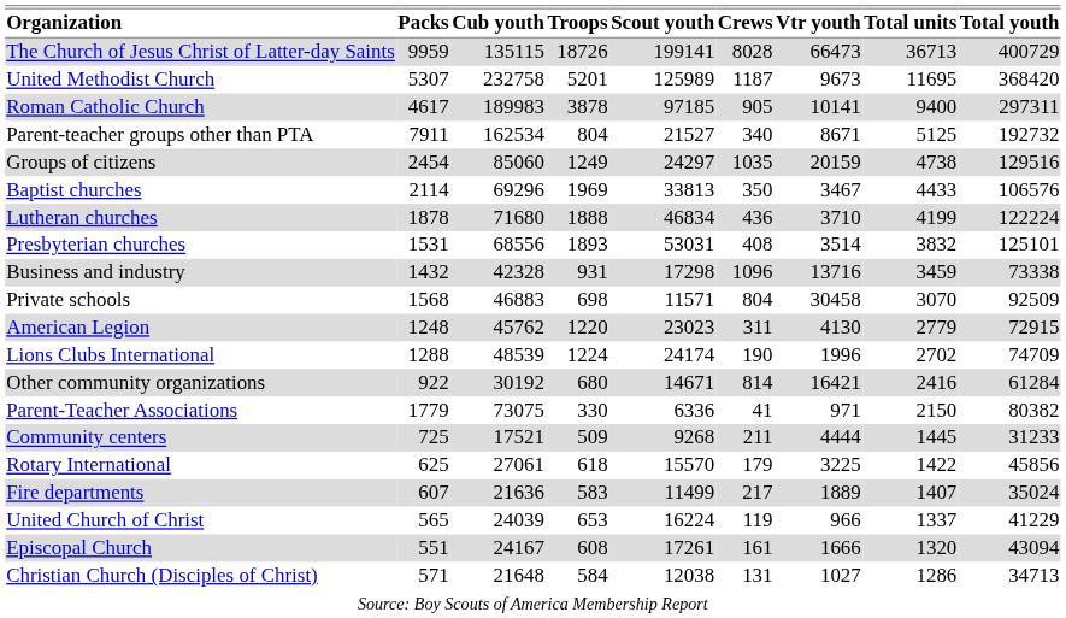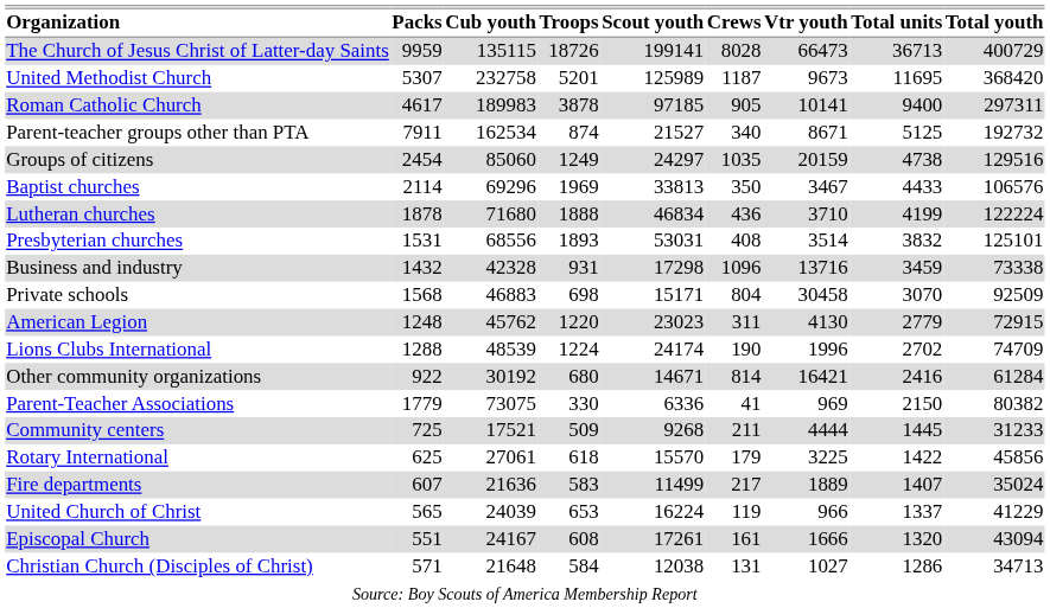Parent-teacher groups other than PTA | Troops: 804 -> 874
Private schools | Scout youth: 11571 -> 15171
Parent-Teacher Associations | Vtr youth: 971 -> 969
